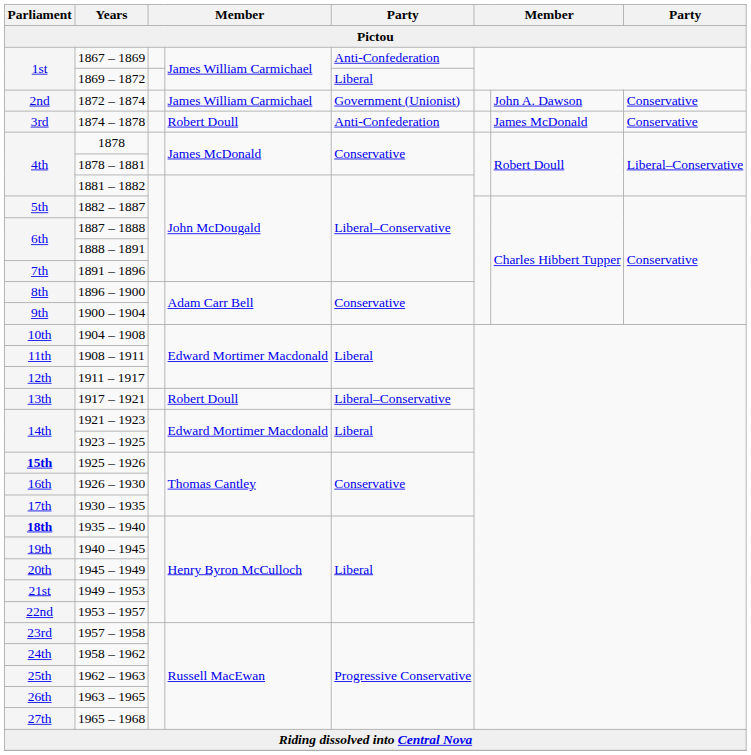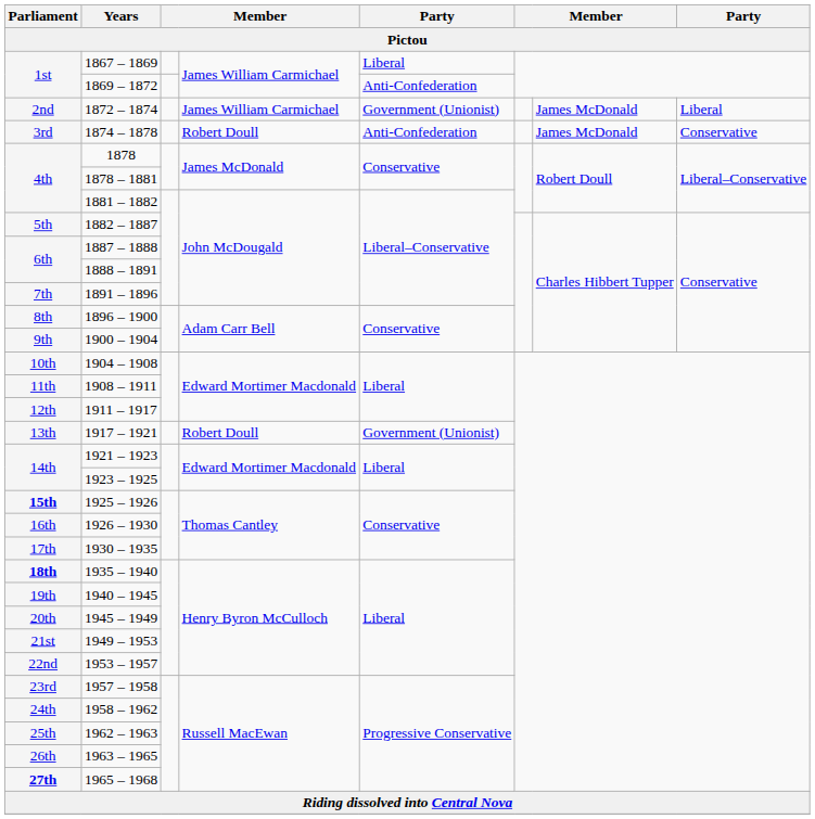1867 – 1869 | column 5: Anti-Confederation -> Liberal
1869 – 1872 | column 5: Liberal -> Anti-Confederation
1872 – 1874 | column 7: John A. Dawson -> James McDonald
1872 – 1874 | column 8: Conservative -> Liberal
1917 – 1921 | column 5: Liberal–Conservative -> Government (Unionist)
1965 – 1968 | Parliament: normal -> bold
